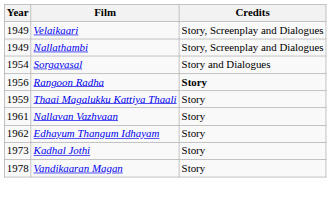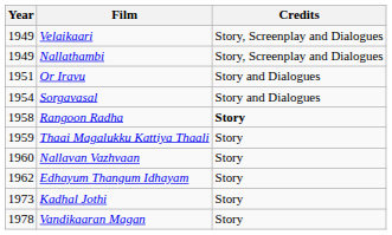+ row: 1951 | Or Iravu | Story and Dialogues
Rangoon Radha | Year: 1956 -> 1958
Nallavan Vazhvaan | Year: 1961 -> 1960
